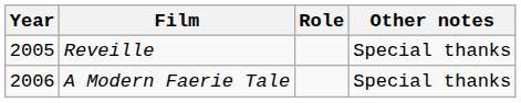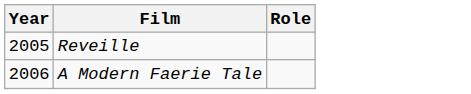- column: Other notes | Special thanks | Special thanks
